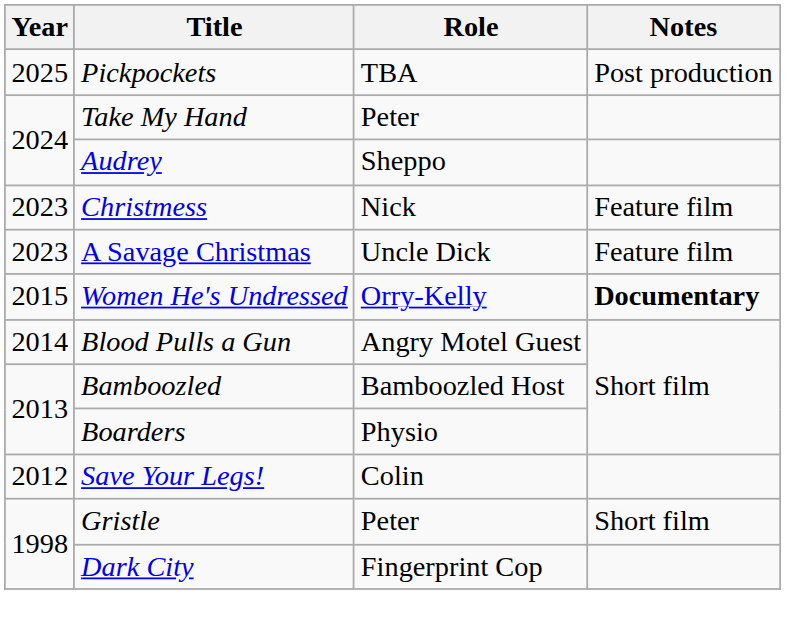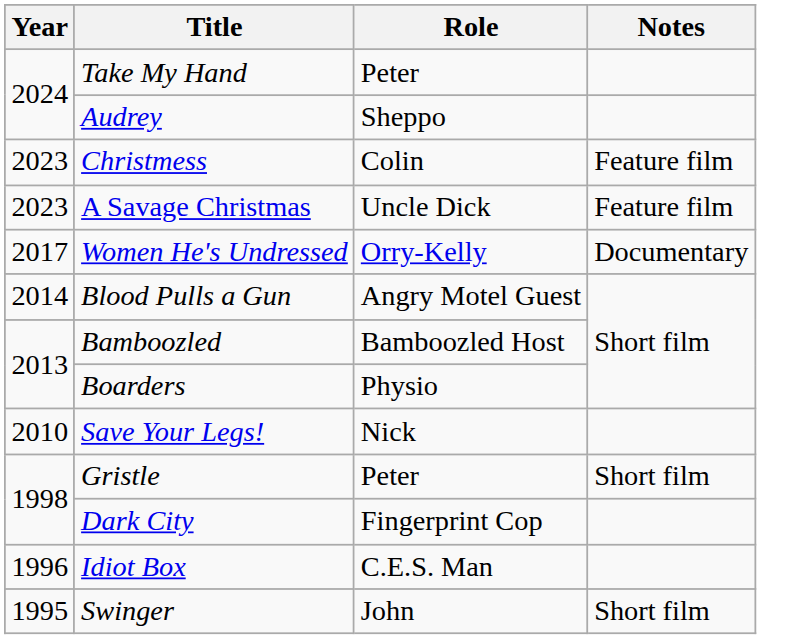- row: 2025 | Pickpockets | TBA | Post production
Christmess | Role: Nick -> Colin
Women He's Undressed | Year: 2015 -> 2017
Women He's Undressed | Notes: bold -> normal
Save Your Legs! | Year: 2012 -> 2010
Save Your Legs! | Role: Colin -> Nick
+ row: 1996 | Idiot Box | C.E.S. Man
+ row: 1995 | Swinger | John | Short film
